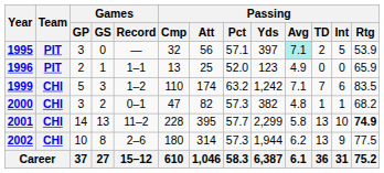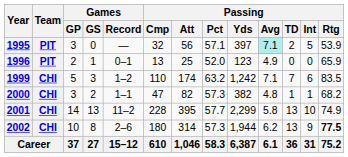1996 | Games / Record: 1–1 -> 0–1
2000 | Games / Record: 0–1 -> 1–1
2001 | Passing / Rtg: bold -> normal
2002 | Passing / Rtg: normal -> bold
